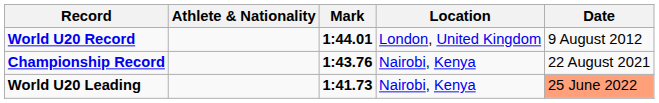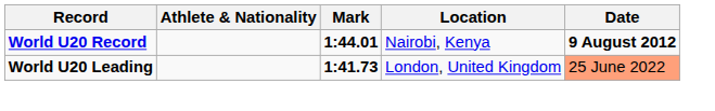World U20 Record | Location: London, United Kingdom -> Nairobi, Kenya
World U20 Record | Date: normal -> bold
- row: Championship Record | 1:43.76 | Nairobi, Kenya | 22 August 2021
World U20 Leading | Location: Nairobi, Kenya -> London, United Kingdom
